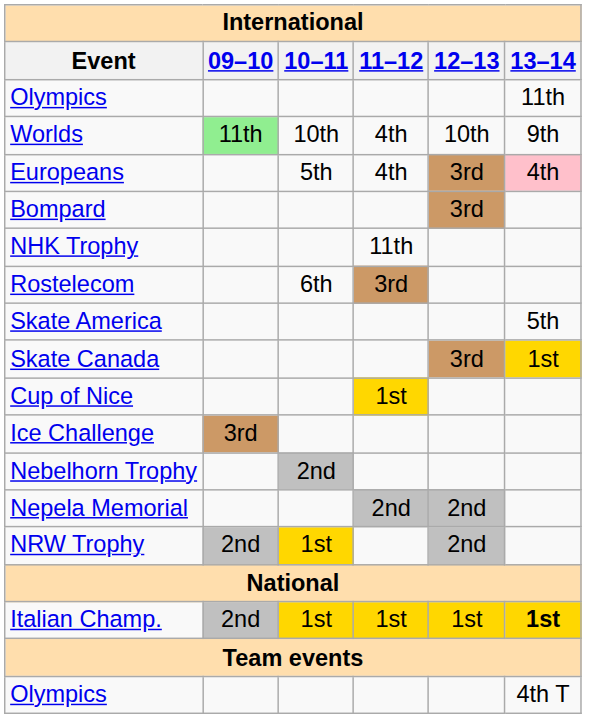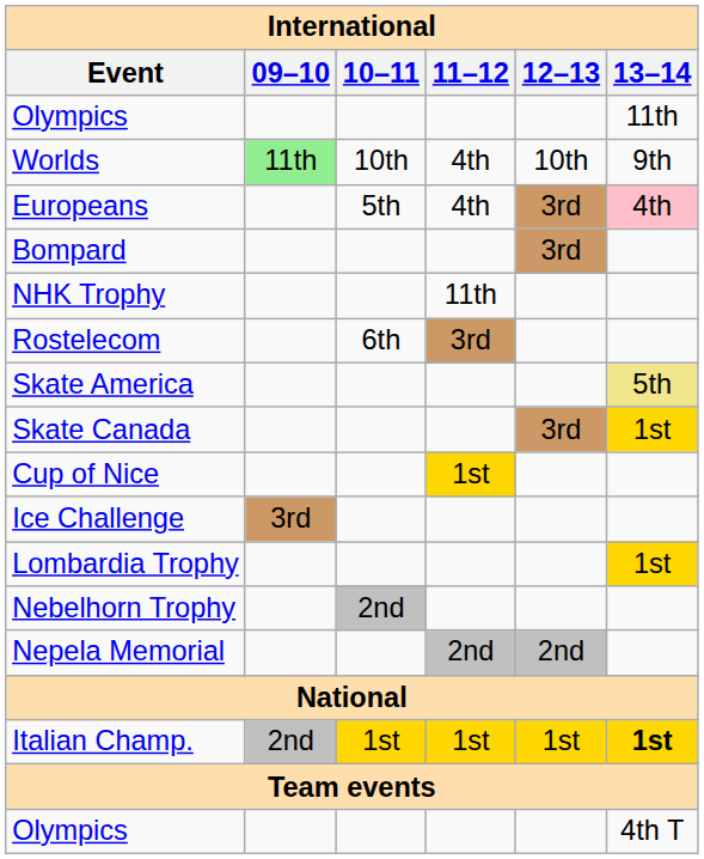Skate America | 13–14: no background -> khaki background
+ row: Lombardia Trophy | 1st
- row: NRW Trophy | 2nd | 1st | 2nd
